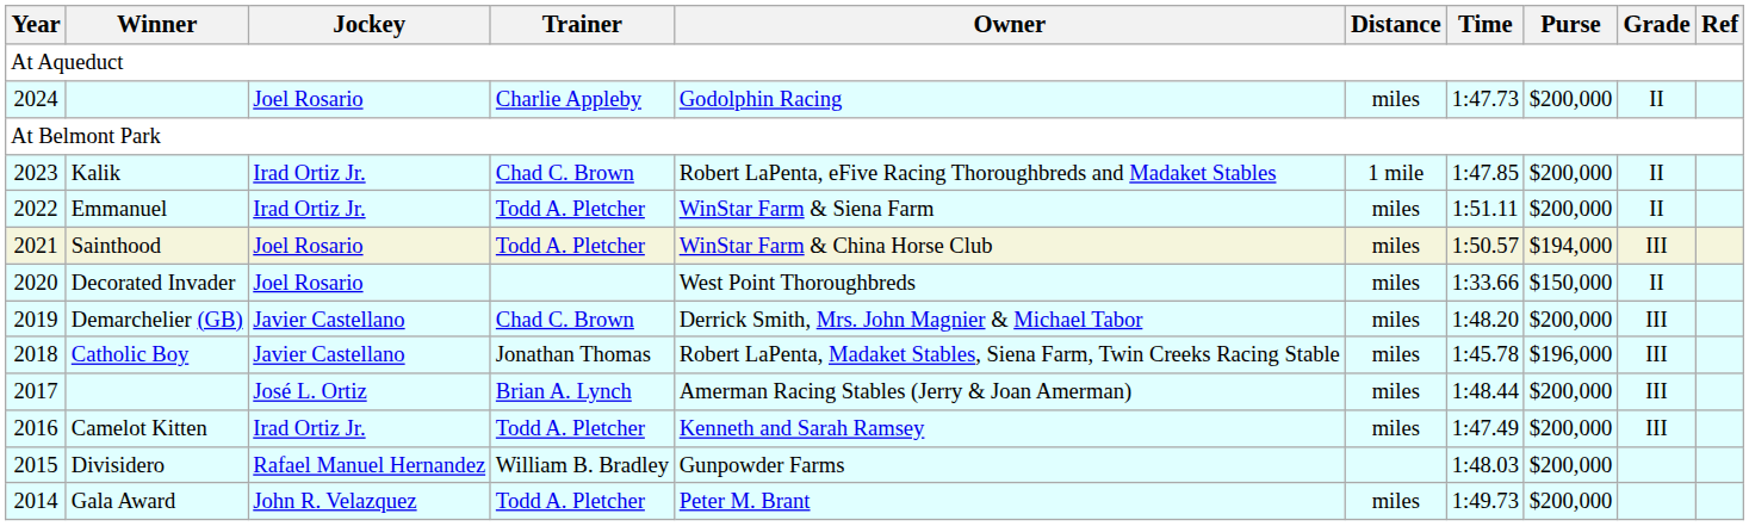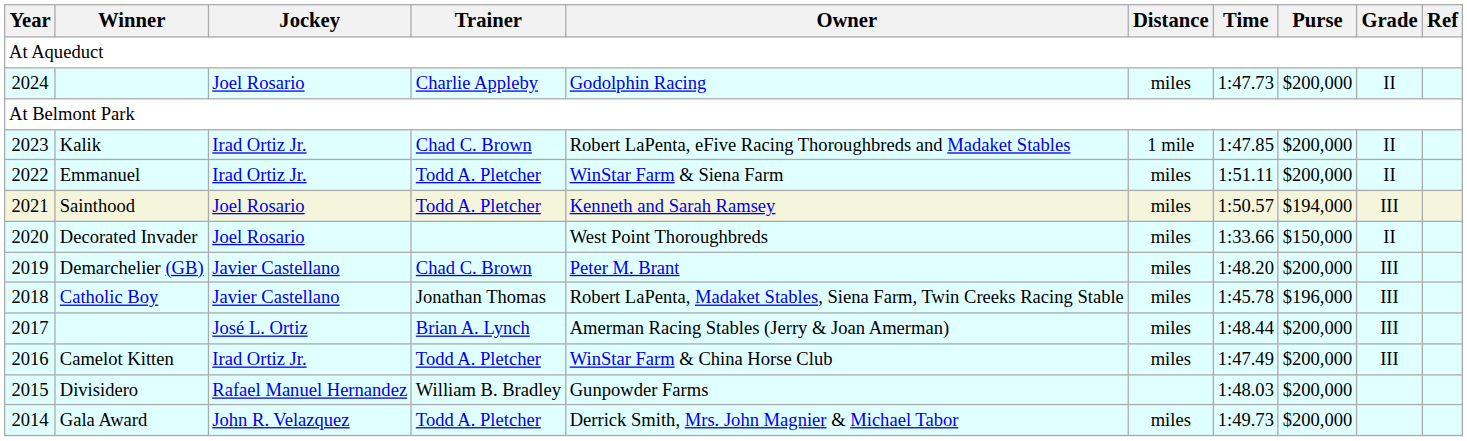Sainthood | Owner: WinStar Farm & China Horse Club -> Kenneth and Sarah Ramsey
Demarchelier (GB) | Owner: Derrick Smith, Mrs. John Magnier & Michael Tabor -> Peter M. Brant
Camelot Kitten | Owner: Kenneth and Sarah Ramsey -> WinStar Farm & China Horse Club
Gala Award | Owner: Peter M. Brant -> Derrick Smith, Mrs. John Magnier & Michael Tabor
